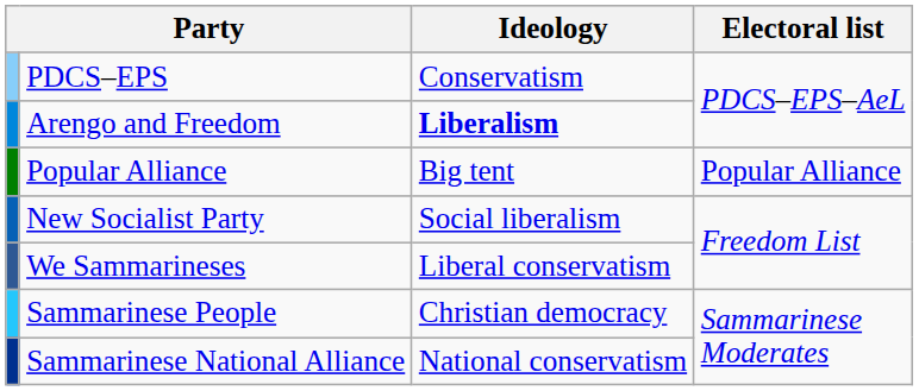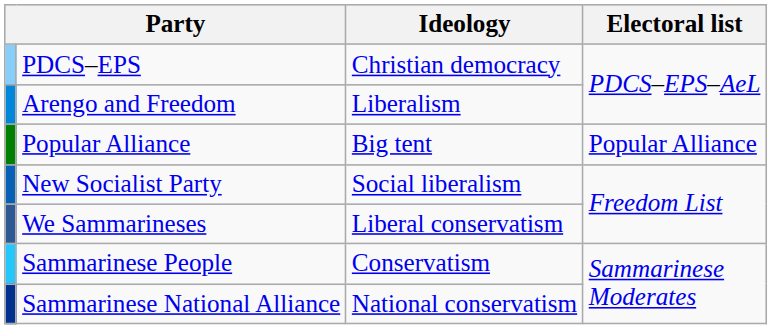PDCS–EPS | Ideology: Conservatism -> Christian democracy
Arengo and Freedom | Ideology: bold -> normal
Sammarinese People | Ideology: Christian democracy -> Conservatism
